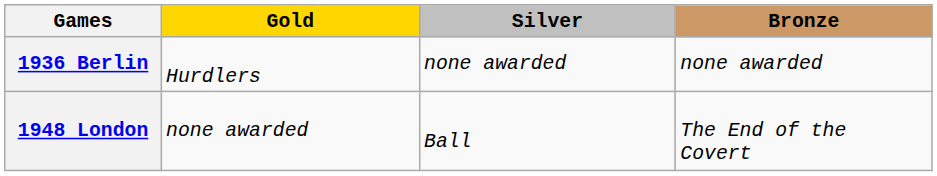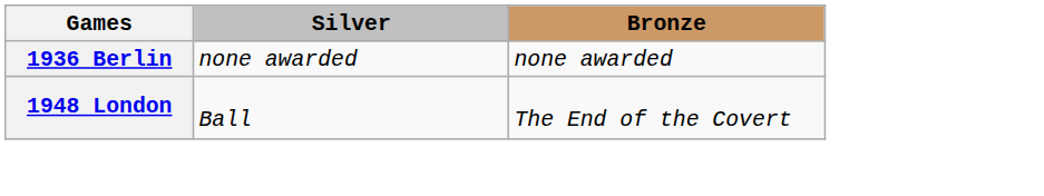- column: Gold | Hurdlers | none awarded
